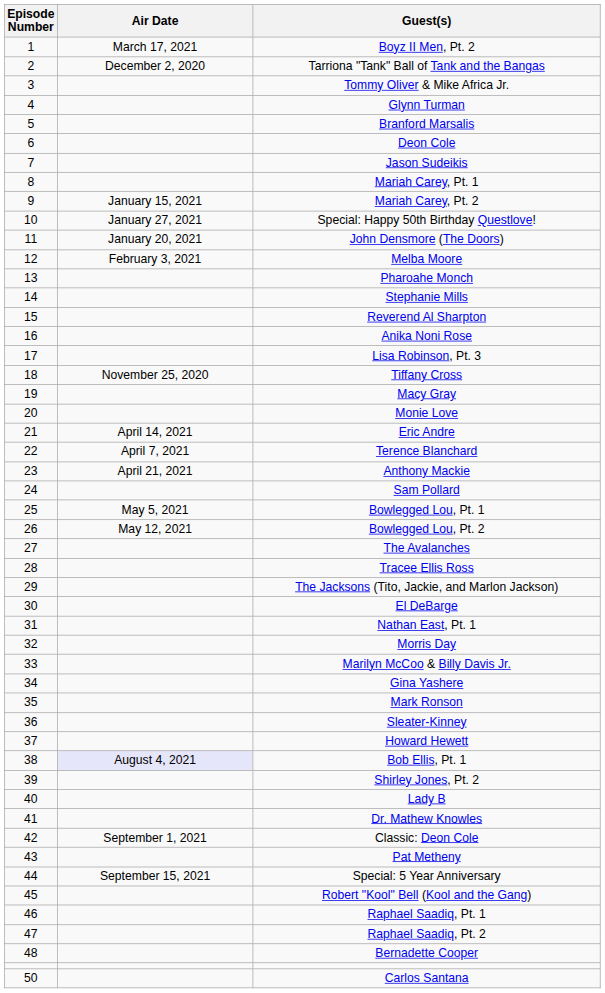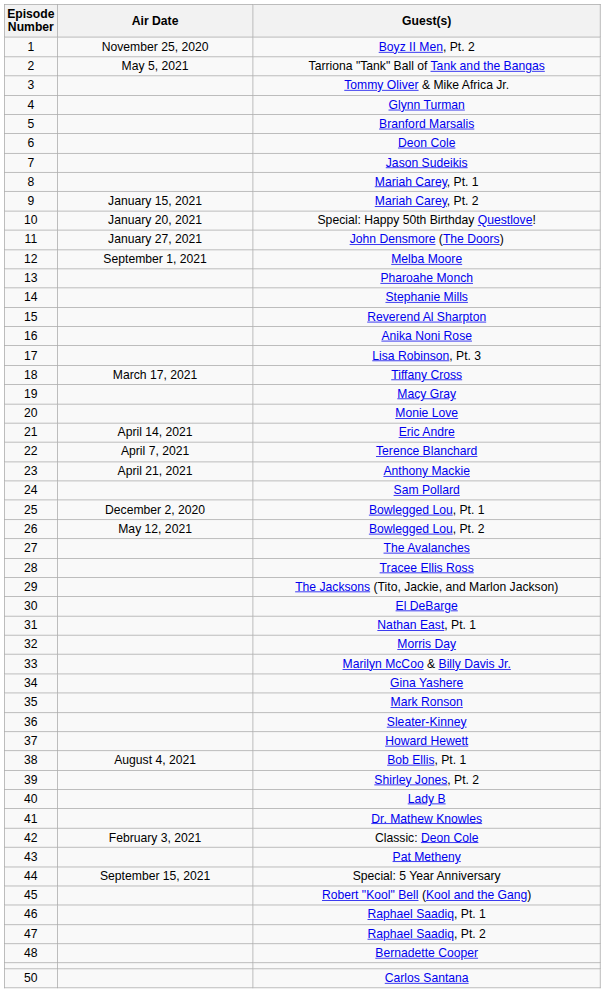Boyz II Men, Pt. 2 | Air Date: March 17, 2021 -> November 25, 2020
Tarriona "Tank" Ball of Tank and the Bangas | Air Date: December 2, 2020 -> May 5, 2021
Special: Happy 50th Birthday Questlove! | Air Date: January 27, 2021 -> January 20, 2021
John Densmore (The Doors) | Air Date: January 20, 2021 -> January 27, 2021
Melba Moore | Air Date: February 3, 2021 -> September 1, 2021
Tiffany Cross | Air Date: November 25, 2020 -> March 17, 2021
Bowlegged Lou, Pt. 1 | Air Date: May 5, 2021 -> December 2, 2020
Bob Ellis, Pt. 1 | Air Date: lavender background -> no background
Classic: Deon Cole | Air Date: September 1, 2021 -> February 3, 2021
